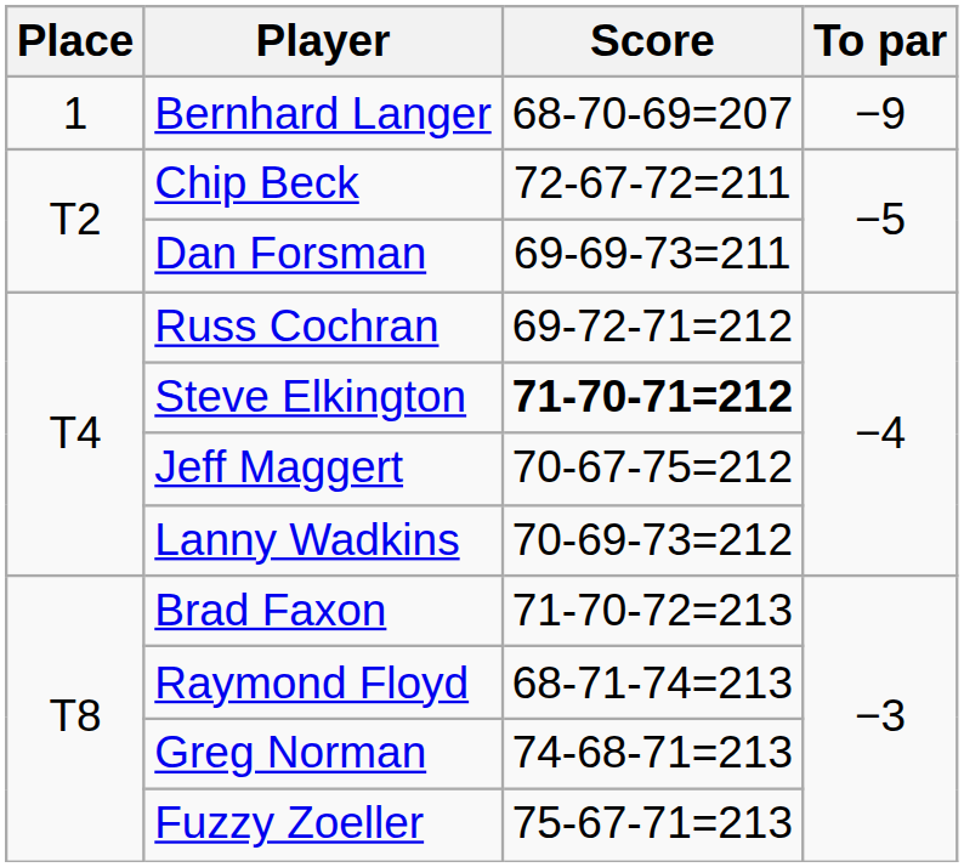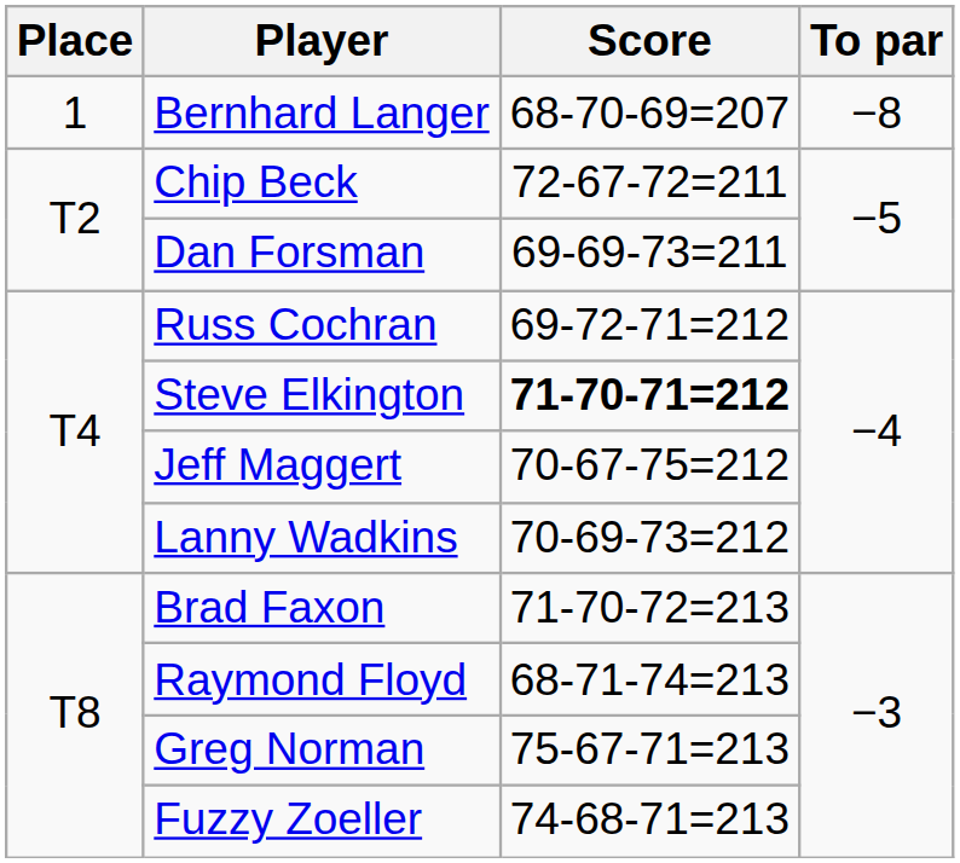Bernhard Langer | To par: −9 -> −8
Greg Norman | Score: 74-68-71=213 -> 75-67-71=213
Fuzzy Zoeller | Score: 75-67-71=213 -> 74-68-71=213
